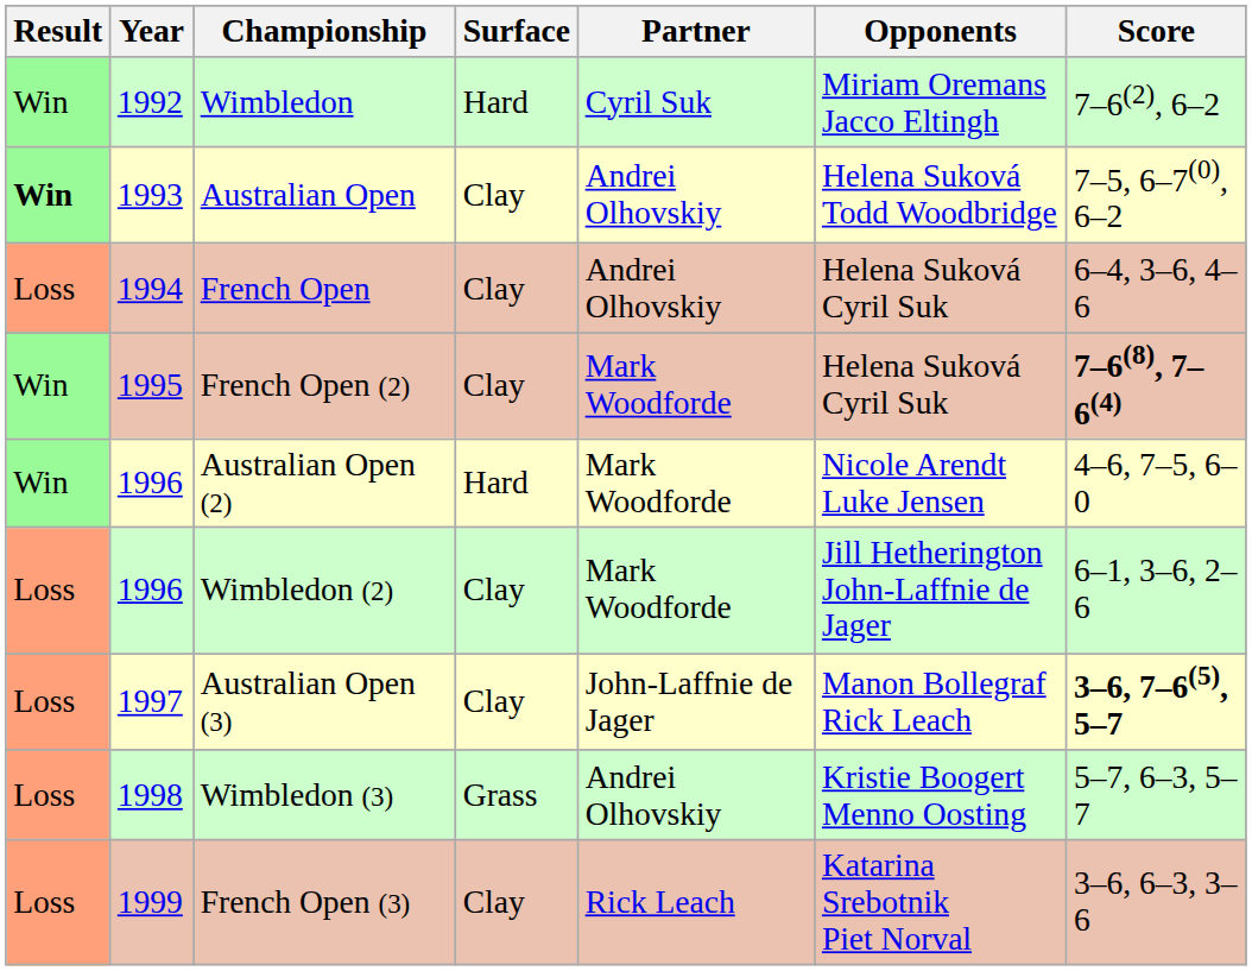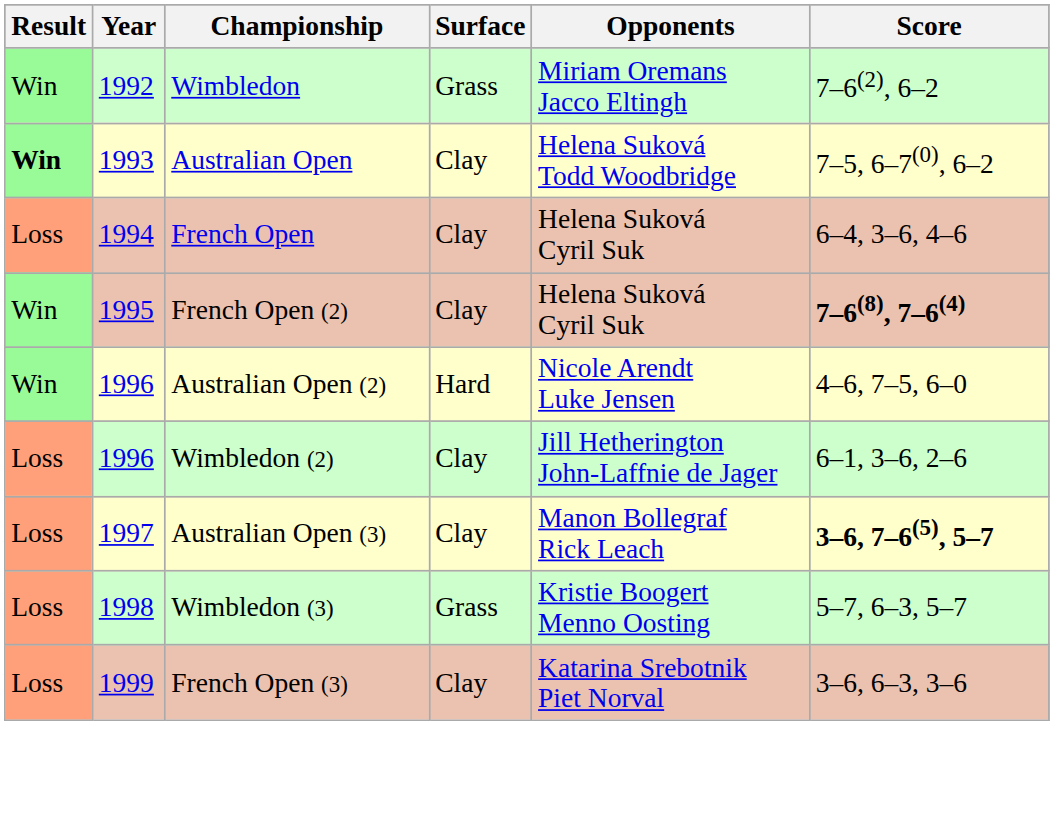- column: Partner | Cyril Suk | Andrei Olhovskiy | Andrei Olhovskiy | Mark Woodforde | Mark Woodforde | Mark Woodforde | John-Laffnie de Jager | Andrei Olhovskiy | Rick Leach
Wimbledon | Surface: Hard -> Grass
